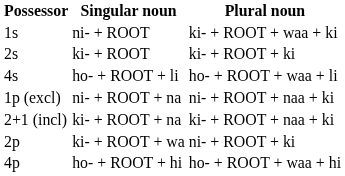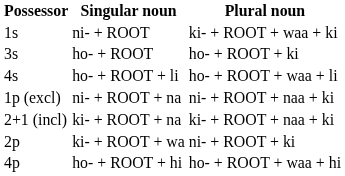- row: 2s | ki- + ROOT | ki- + ROOT + ki
+ row: 3s | ho- + ROOT | ho- + ROOT + ki
